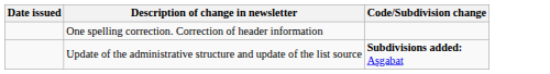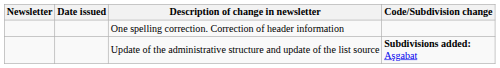+ column: Newsletter
